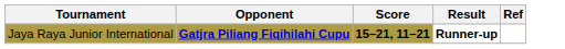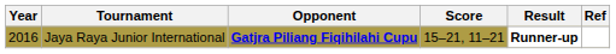+ column: Year | 2016
Jaya Raya Junior International | Score: bold -> normal
